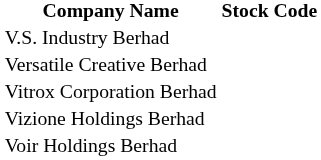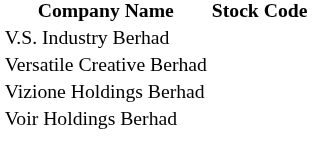- row: Vitrox Corporation Berhad
